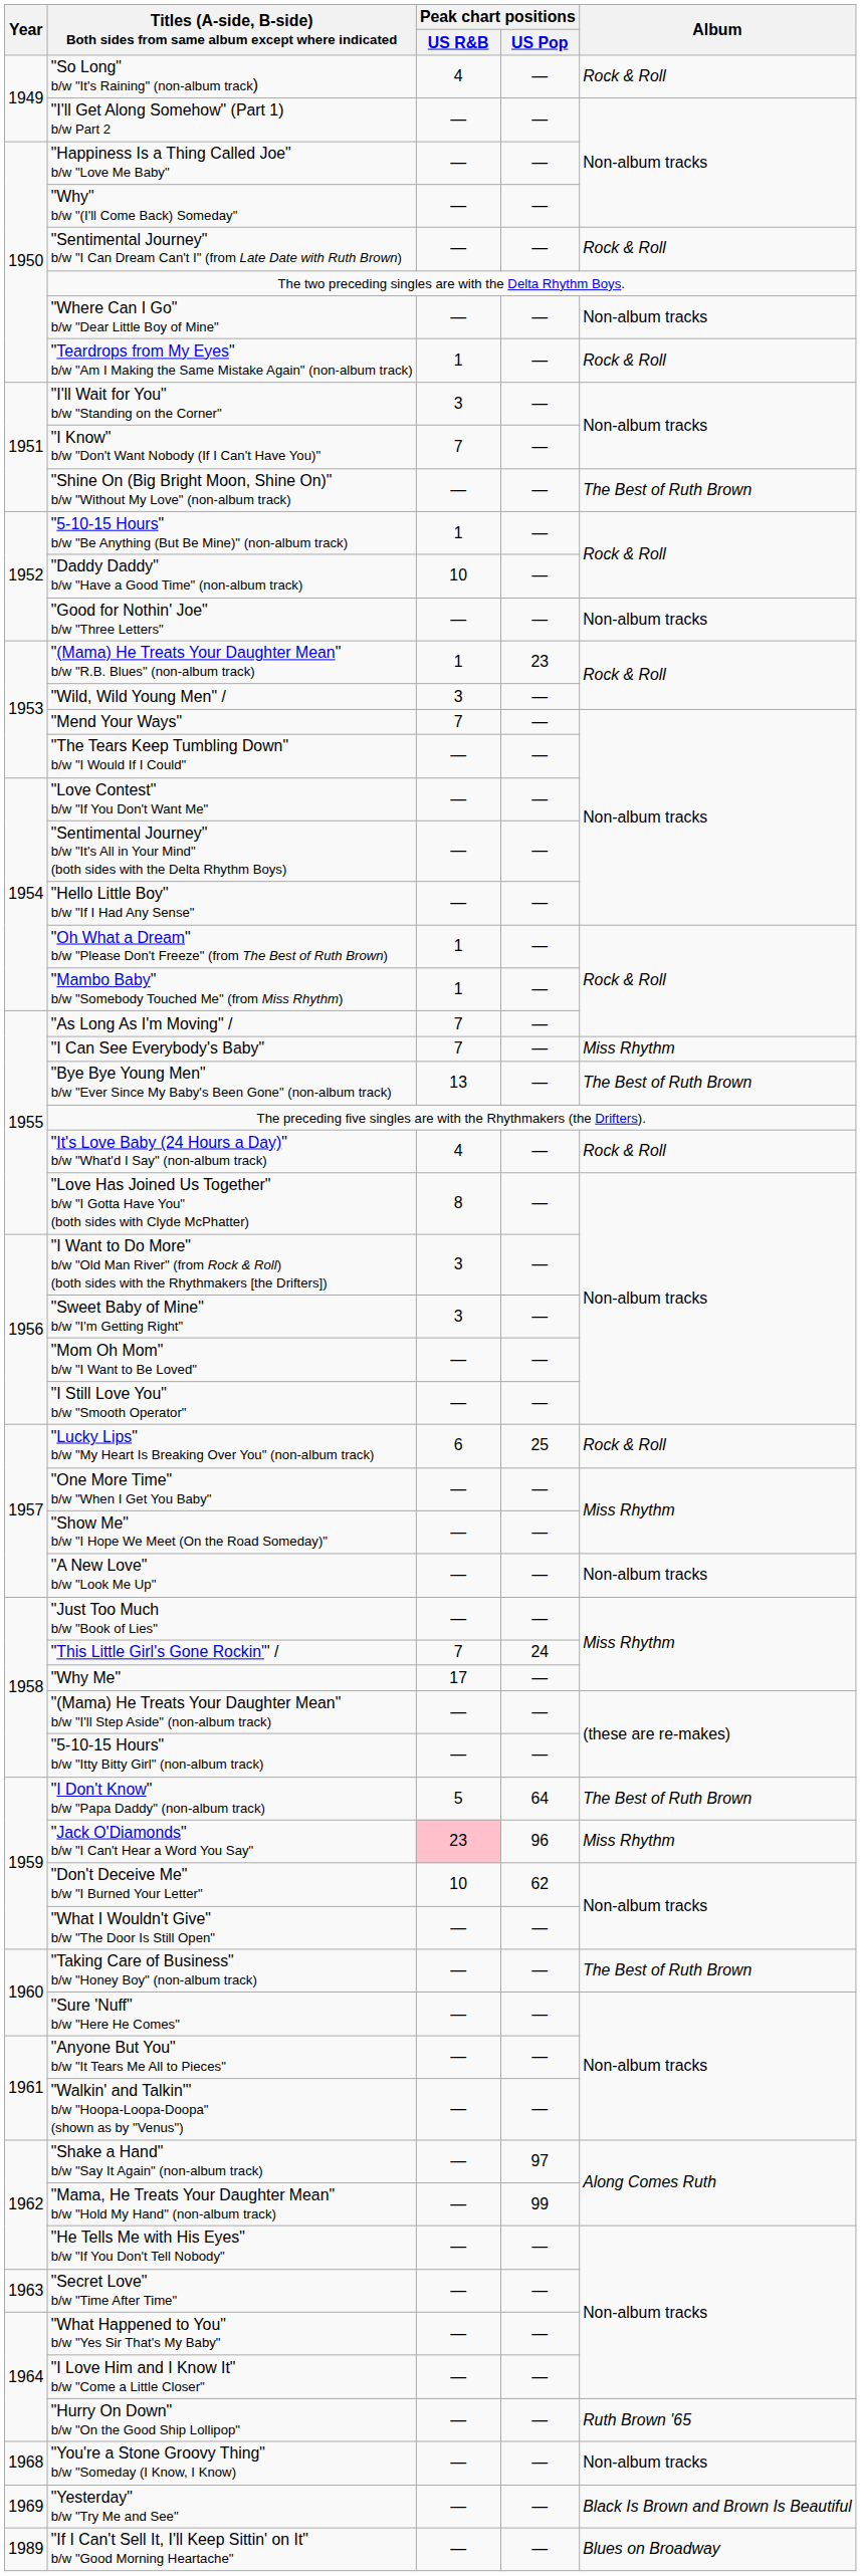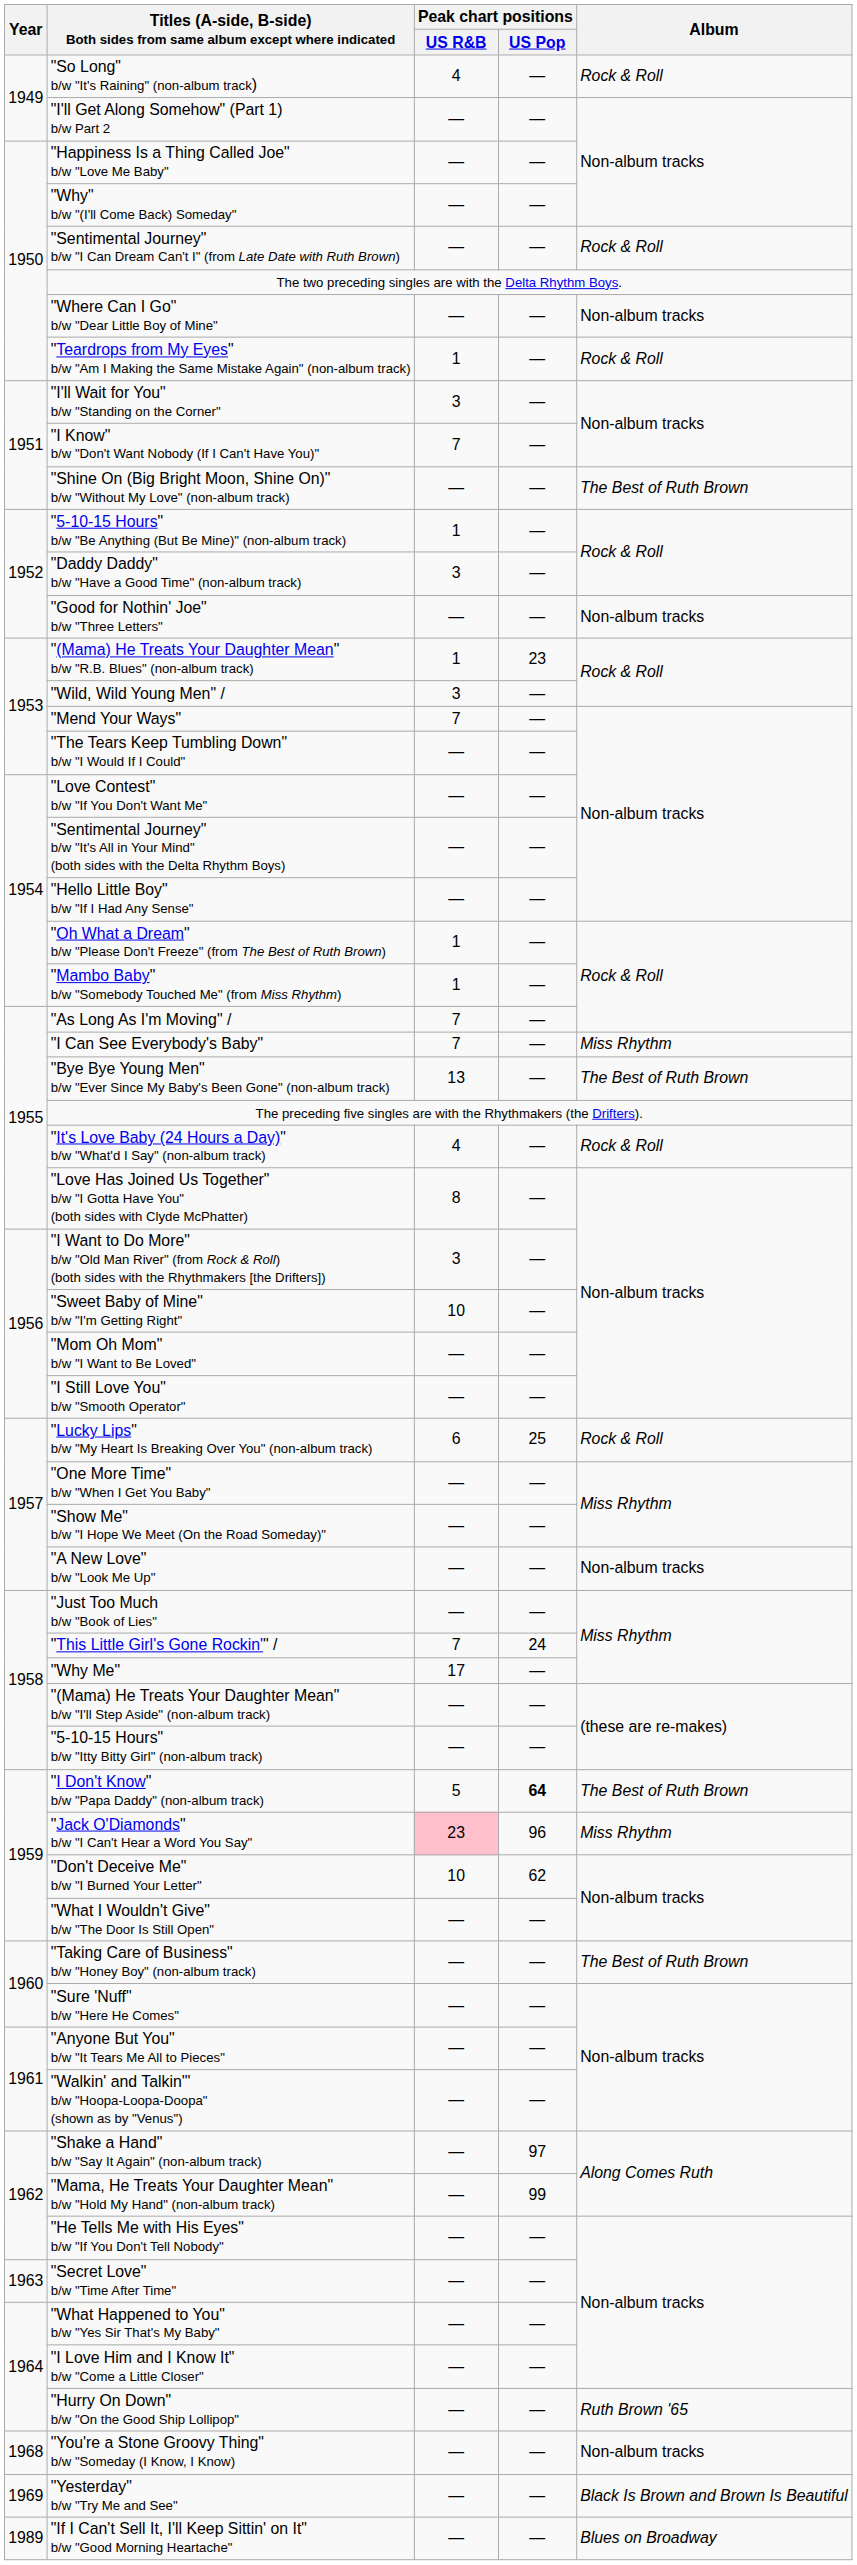"Daddy Daddy" b/w "Have a Good Time" (non-album track) | Peak chart positions / US R&B: 10 -> 3
"Sweet Baby of Mine" b/w "I'm Getting Right" | Peak chart positions / US R&B: 3 -> 10
"I Don't Know" b/w "Papa Daddy" (non-album track) | Peak chart positions / US Pop: normal -> bold
